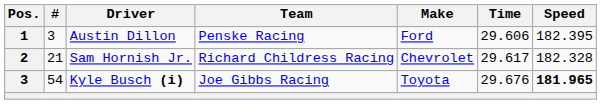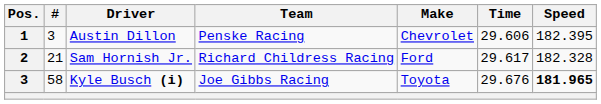Austin Dillon | Make: Ford -> Chevrolet
Sam Hornish Jr. | Make: Chevrolet -> Ford
Kyle Busch (i) | #: 54 -> 58
